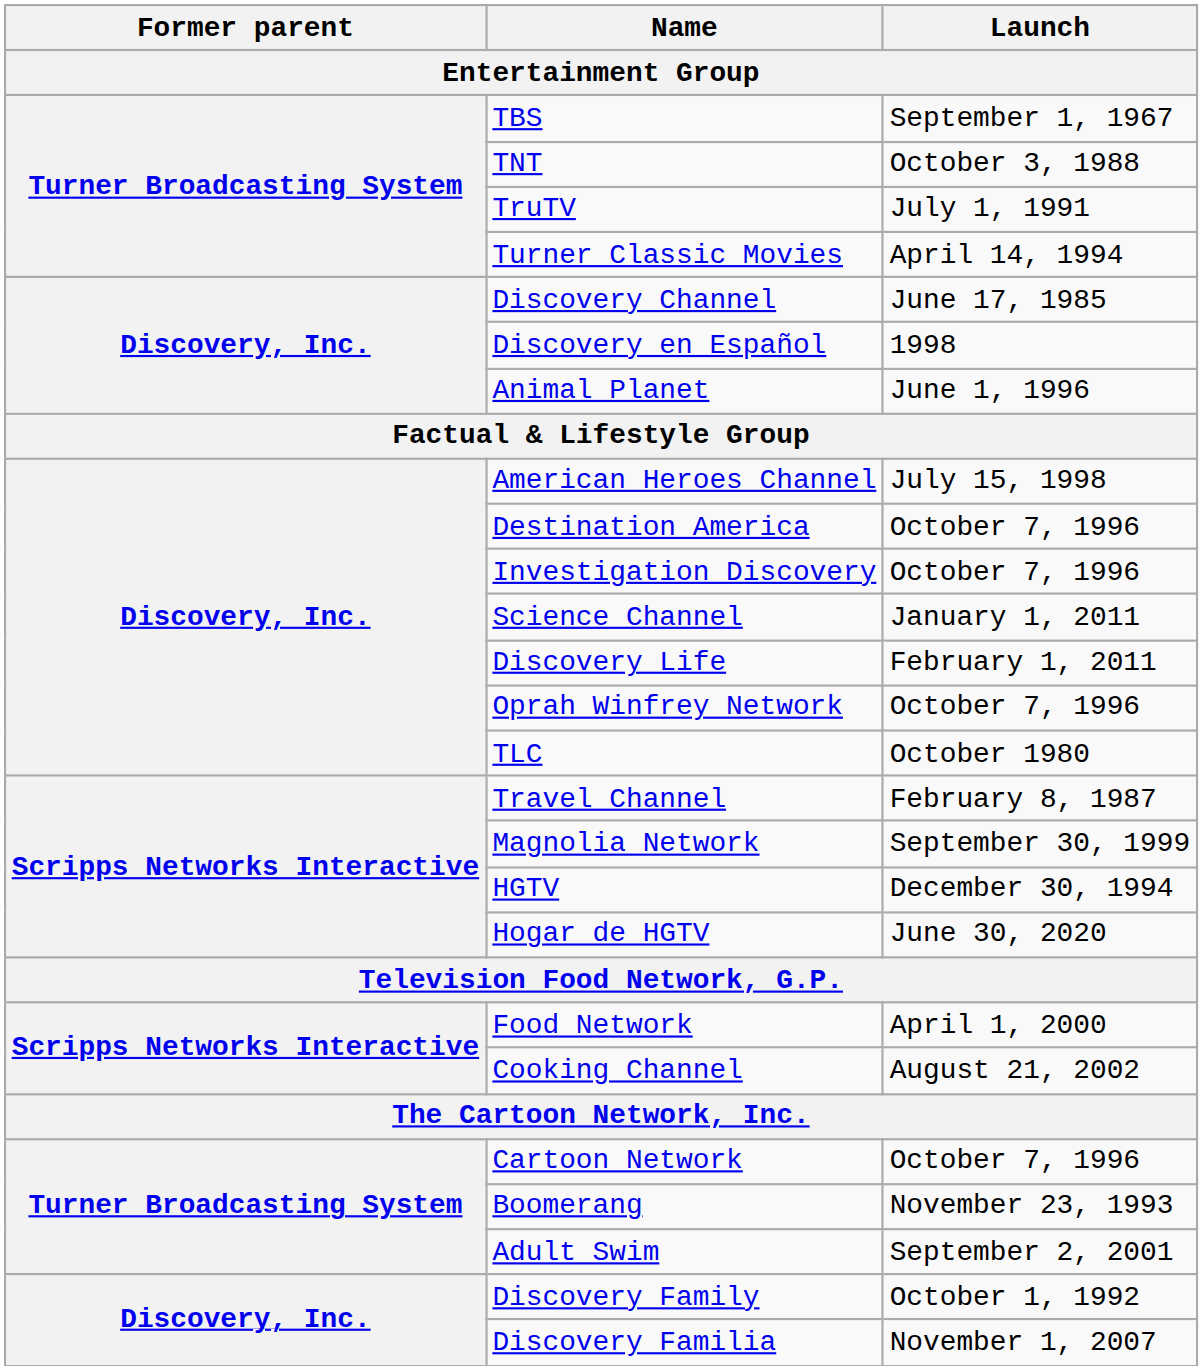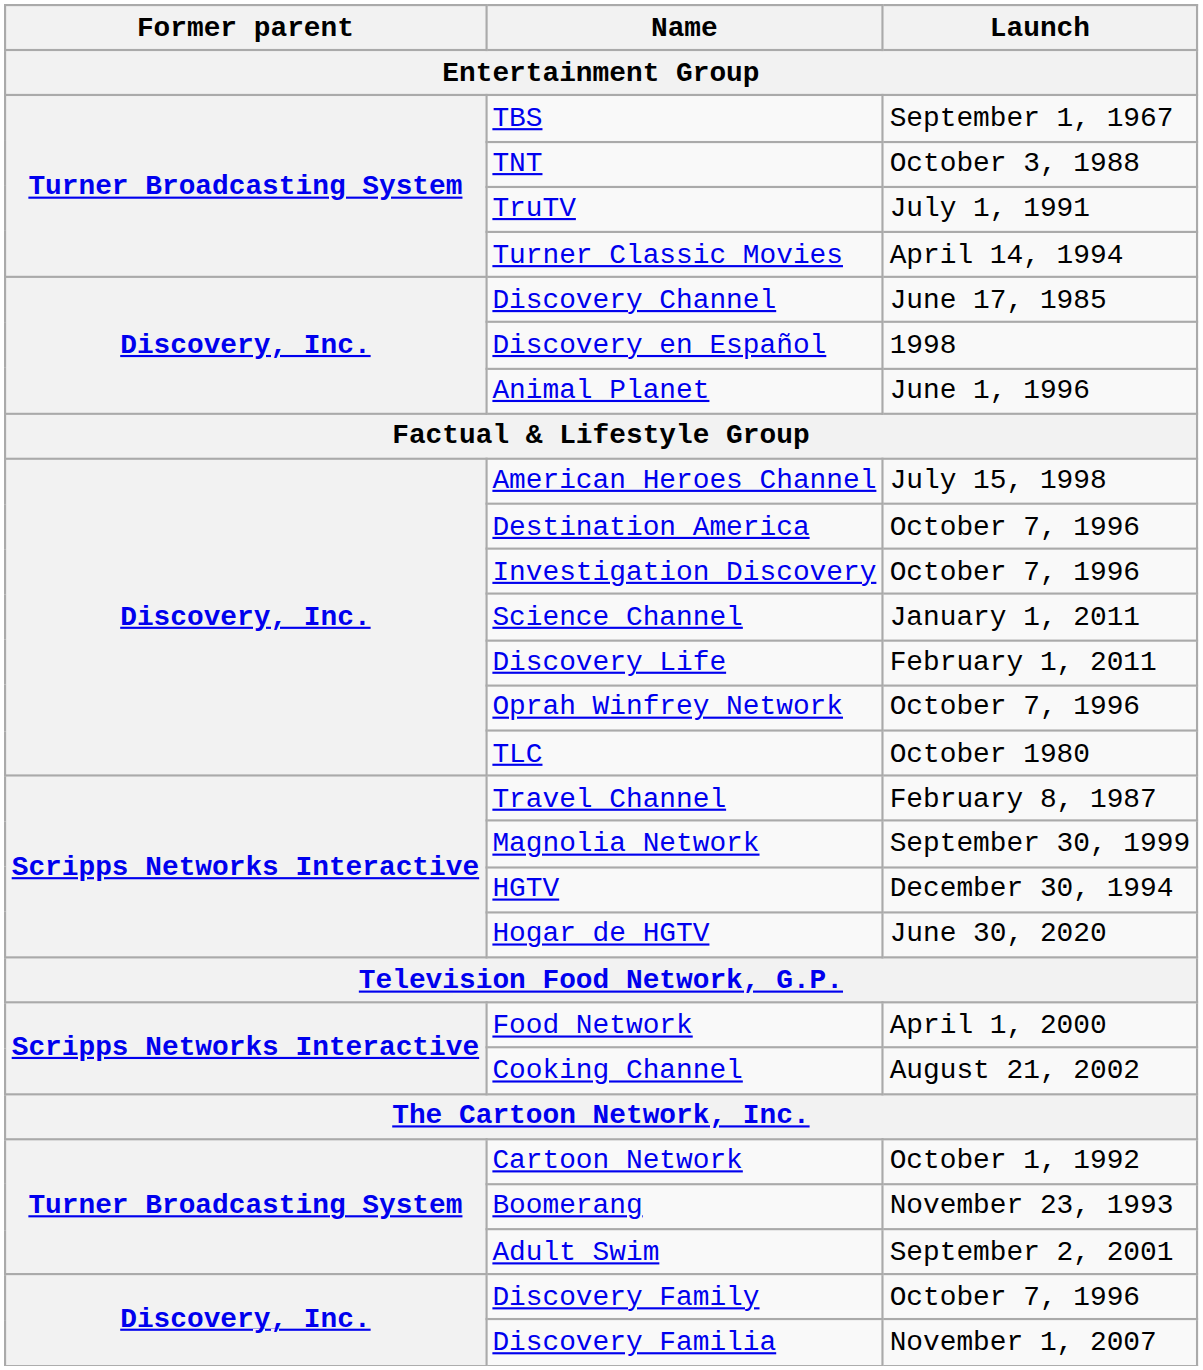Cartoon Network | Launch: October 7, 1996 -> October 1, 1992
Discovery Family | Launch: October 1, 1992 -> October 7, 1996
